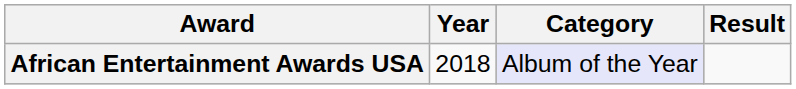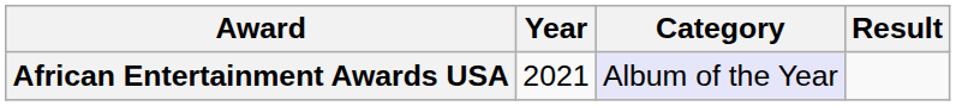African Entertainment Awards USA | Year: 2018 -> 2021
